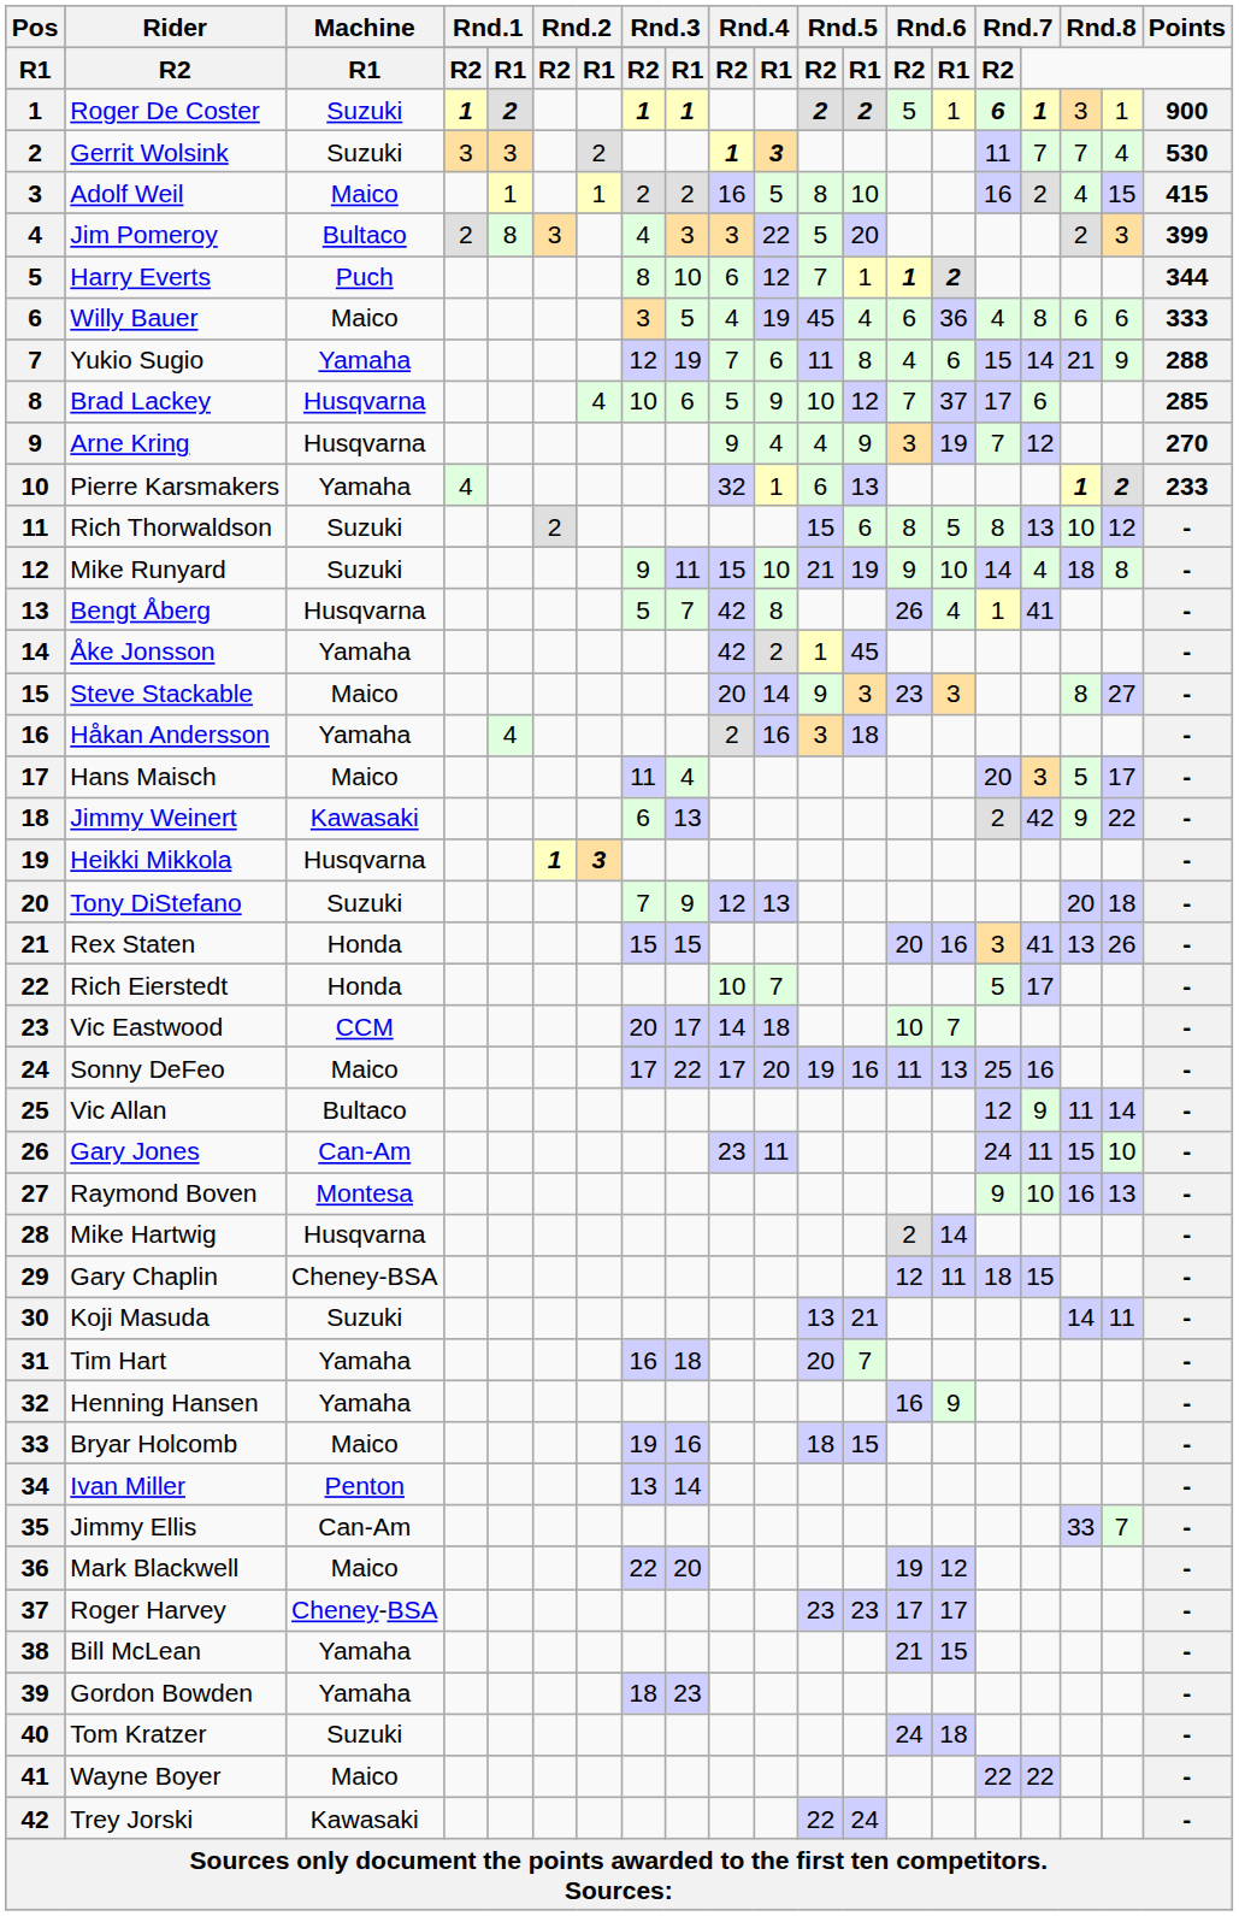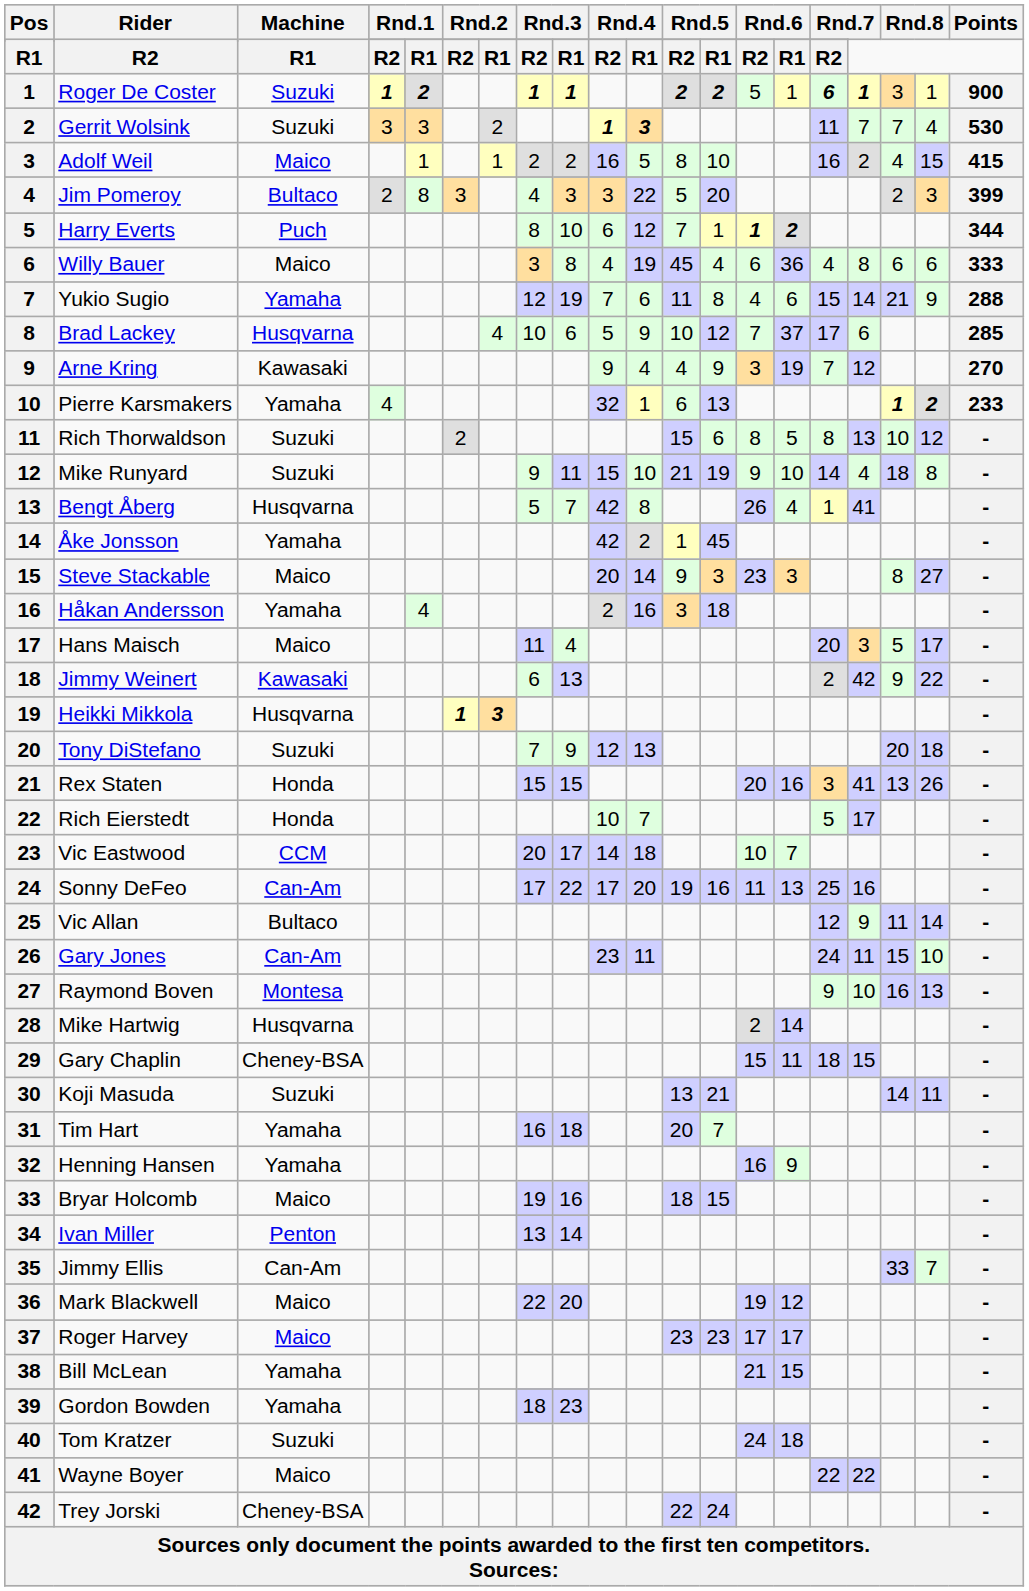Willy Bauer | column 9: 5 -> 8
Arne Kring | Machine: Husqvarna -> Kawasaki
Sonny DeFeo | Machine: Maico -> Can-Am
Gary Chaplin | column 14: 12 -> 15
Roger Harvey | Machine: Cheney-BSA -> Maico
Trey Jorski | Machine: Kawasaki -> Cheney-BSA
